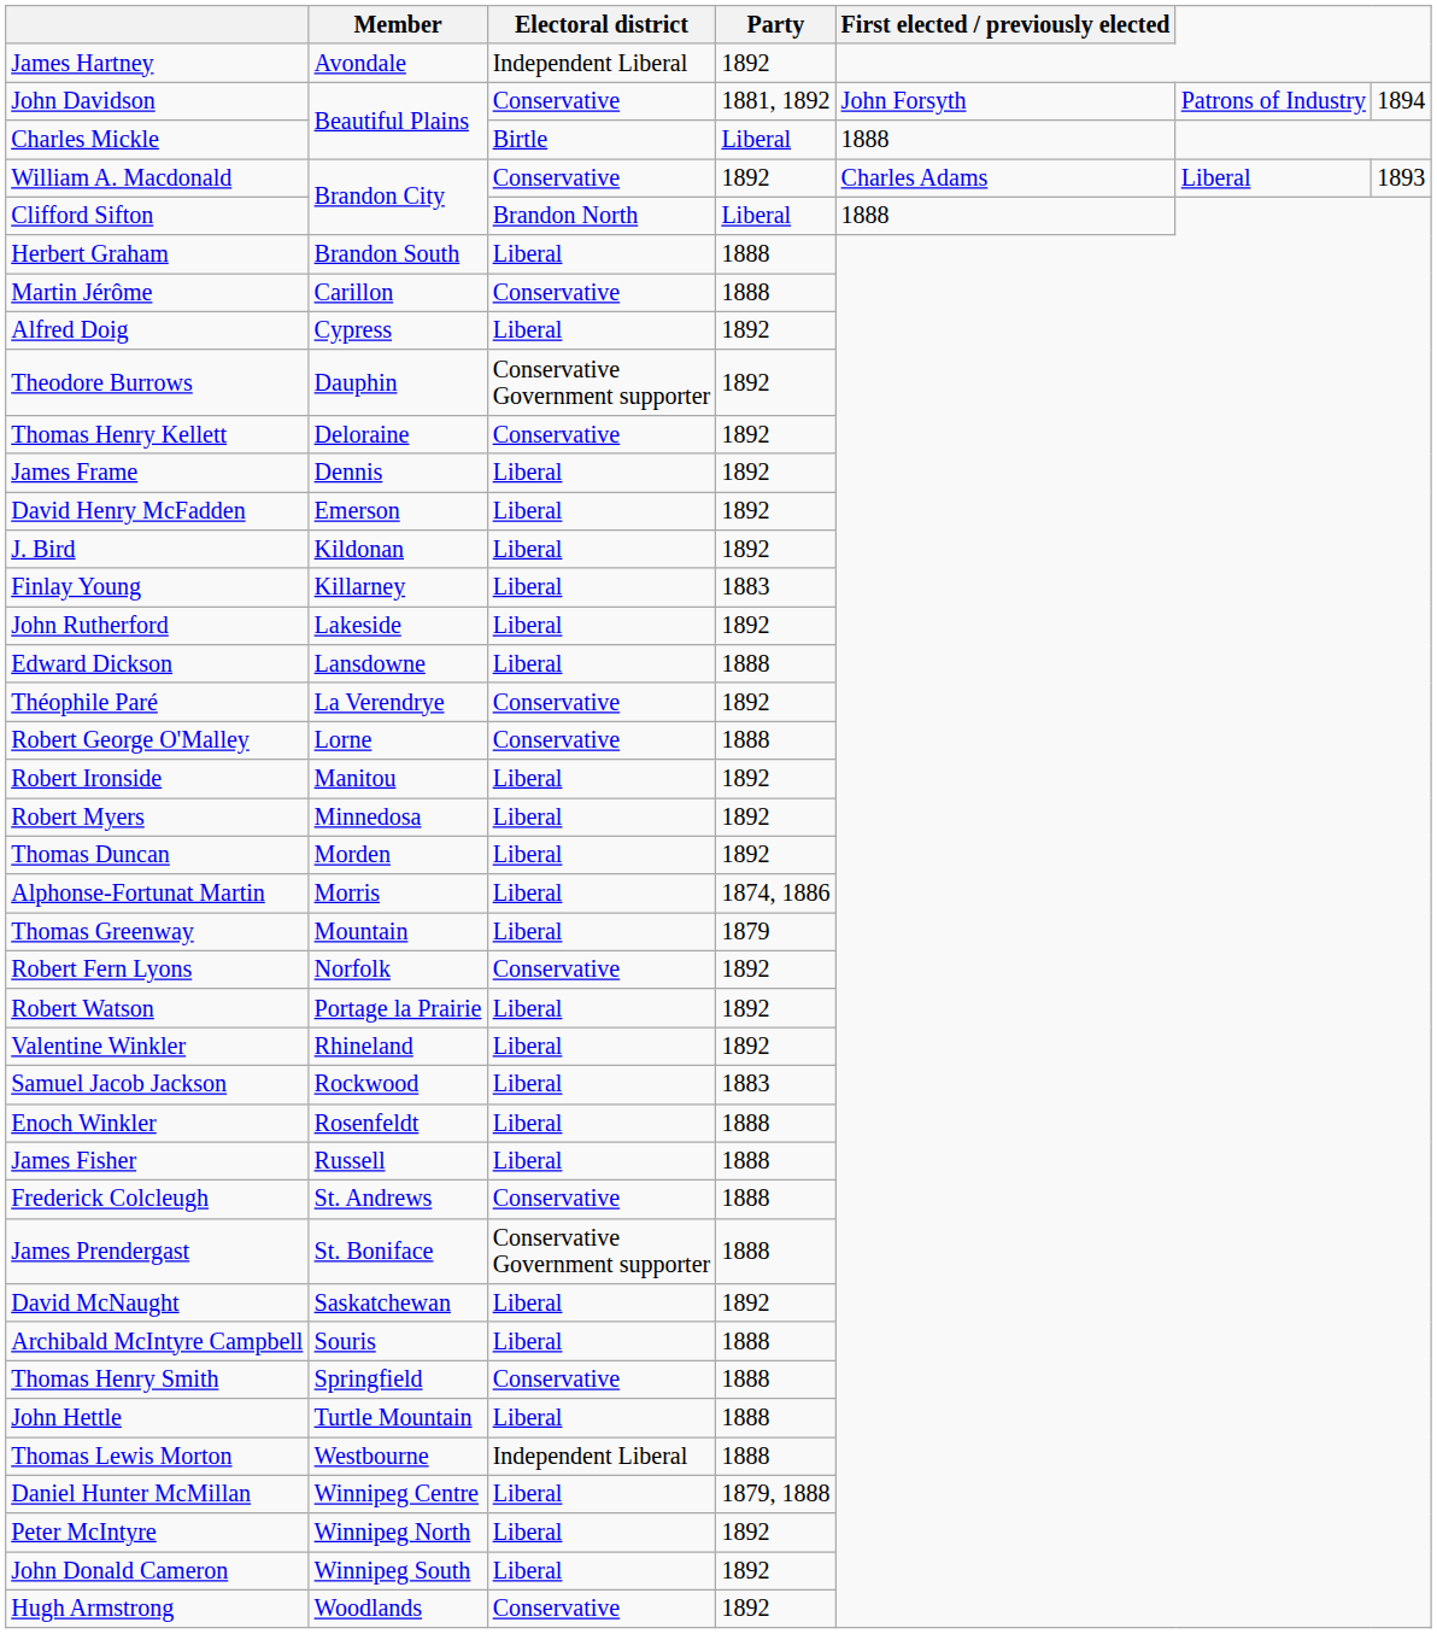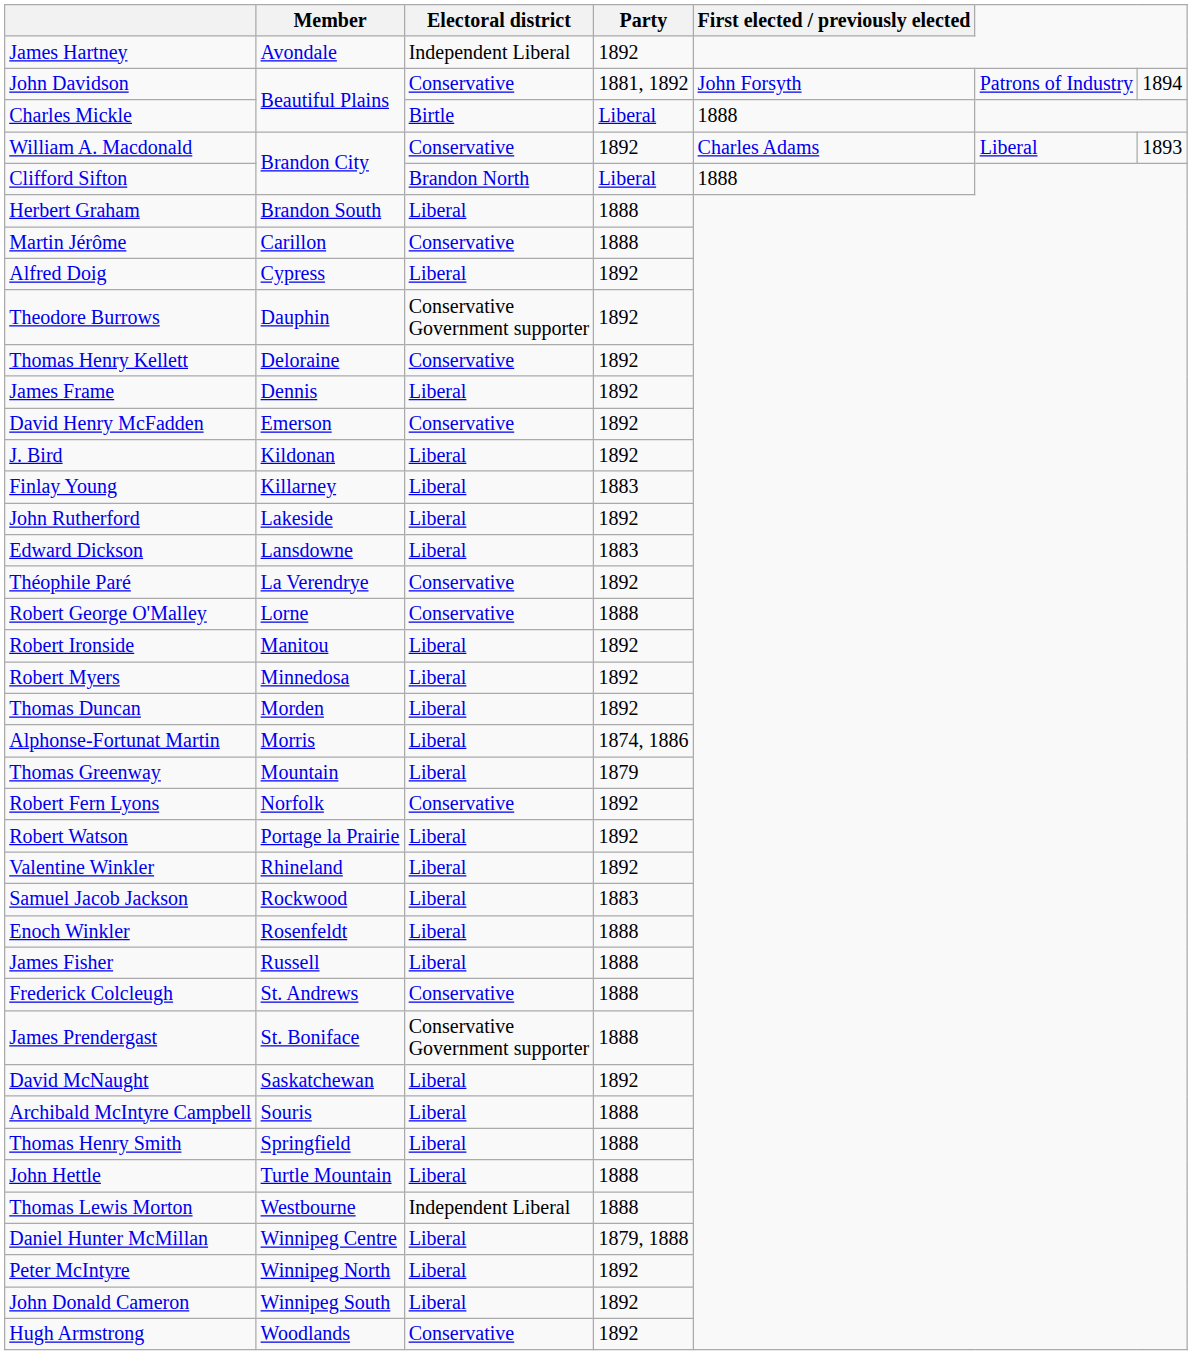David Henry McFadden | Electoral district: Liberal -> Conservative
Edward Dickson | Party: 1888 -> 1883
Thomas Henry Smith | Electoral district: Conservative -> Liberal
